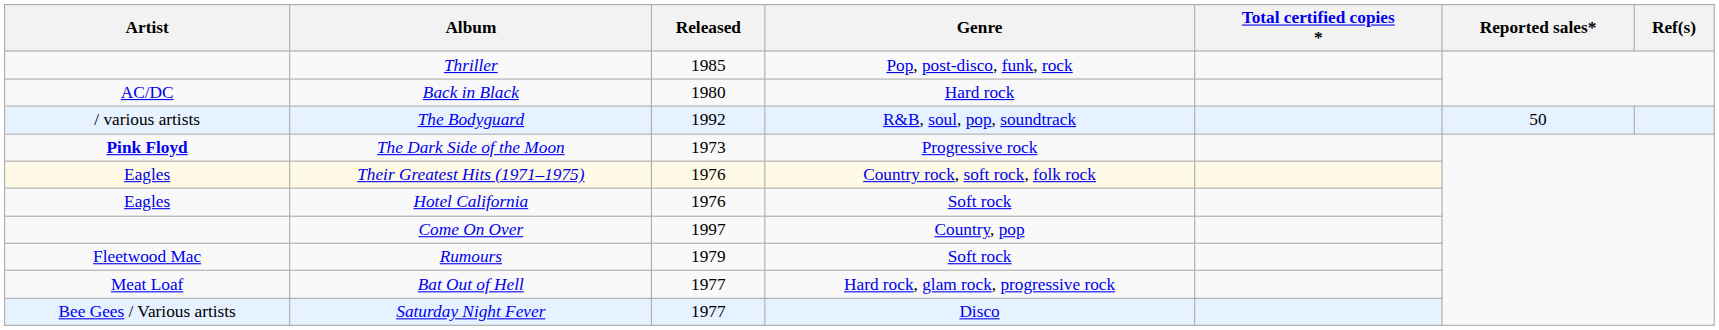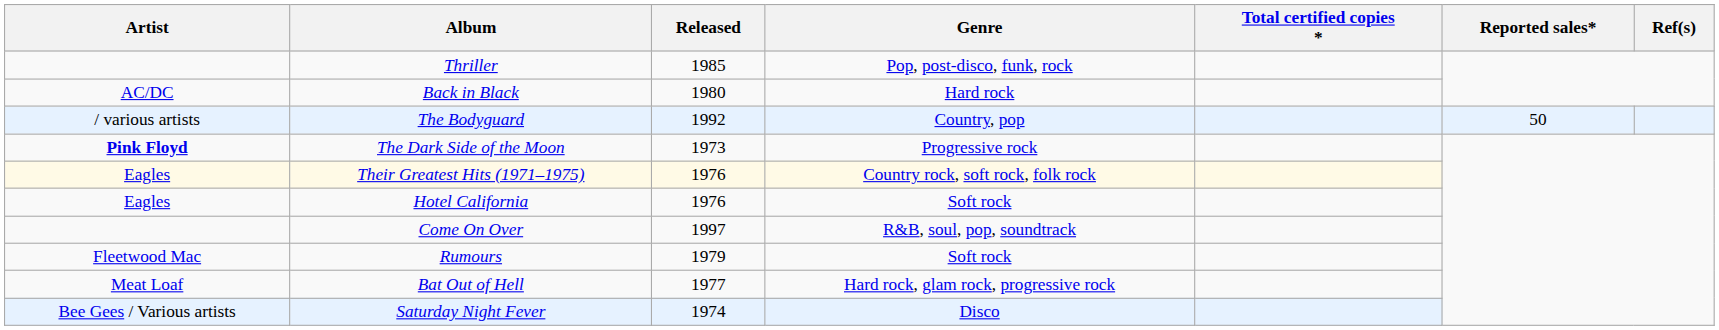The Bodyguard | Genre: R&B, soul, pop, soundtrack -> Country, pop
Come On Over | Genre: Country, pop -> R&B, soul, pop, soundtrack
Saturday Night Fever | Released: 1977 -> 1974
